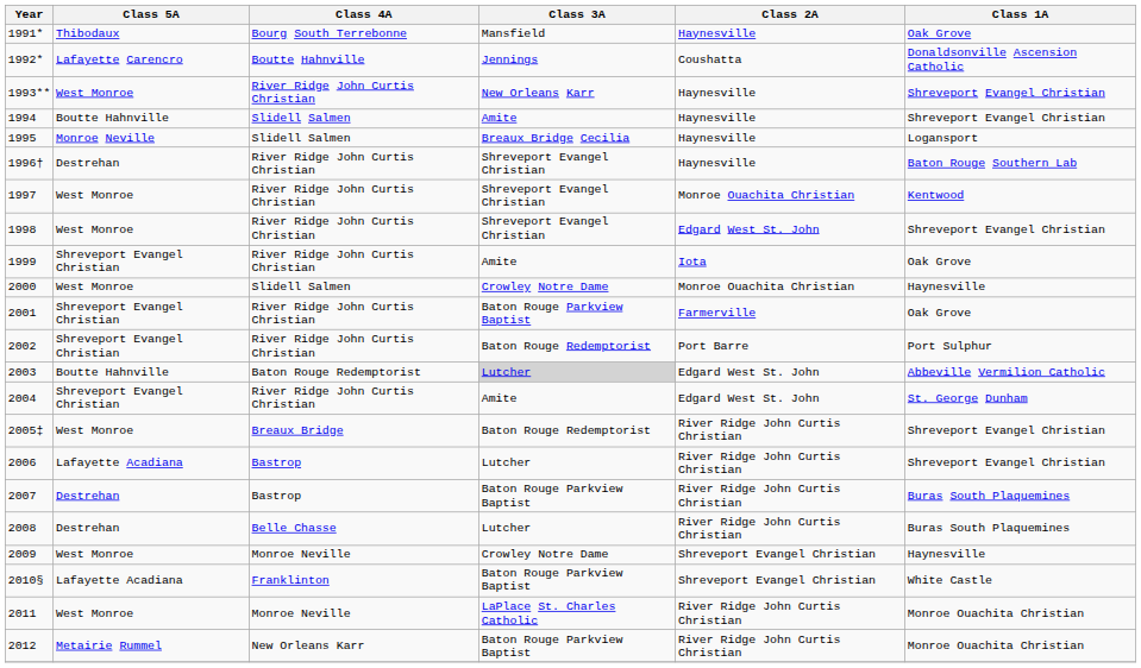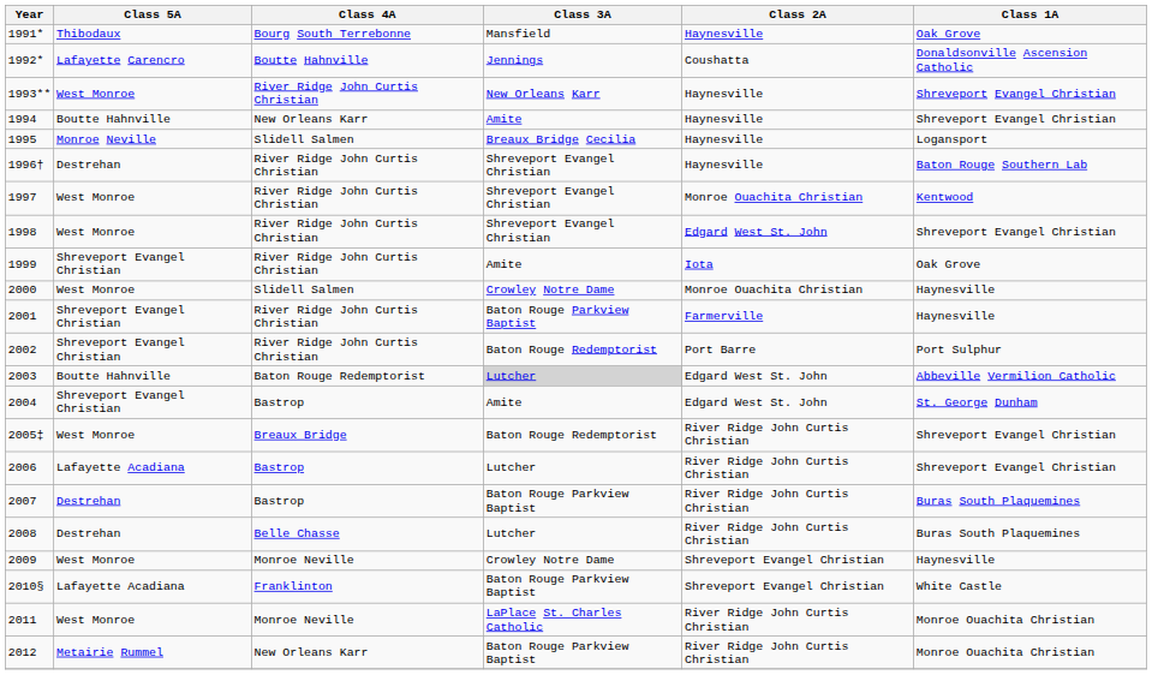1994 | Class 4A: Slidell Salmen -> New Orleans Karr
2001 | Class 1A: Oak Grove -> Haynesville
2004 | Class 4A: River Ridge John Curtis Christian -> Bastrop
